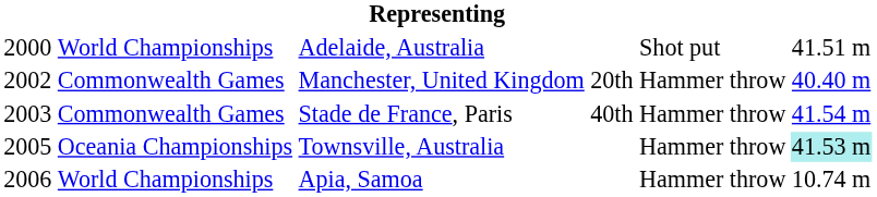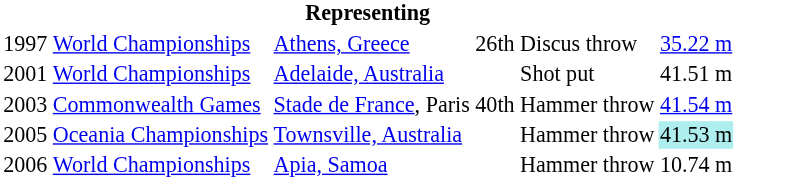+ row: 1997 | World Championships | Athens, Greece | 26th | Discus throw | 35.22 m
Adelaide, Australia | column 1: 2000 -> 2001
- row: 2002 | Commonwealth Games | Manchester, United Kingdom | 20th | Hammer throw | 40.40 m
